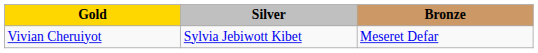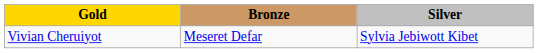columns swapped: Silver <-> Bronze
